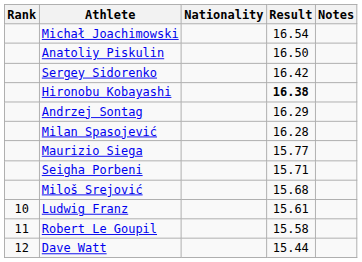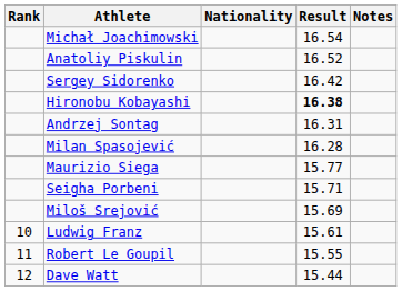Anatoliy Piskulin | Result: 16.50 -> 16.52
Andrzej Sontag | Result: 16.29 -> 16.31
Miloš Srejović | Result: 15.68 -> 15.69
Robert Le Goupil | Result: 15.58 -> 15.55
